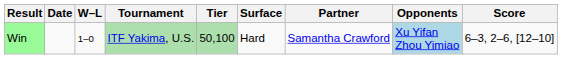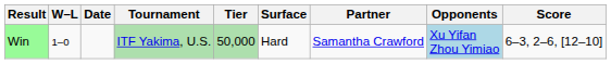columns swapped: W–L <-> Date
Win | Tier: 50,100 -> 50,000
